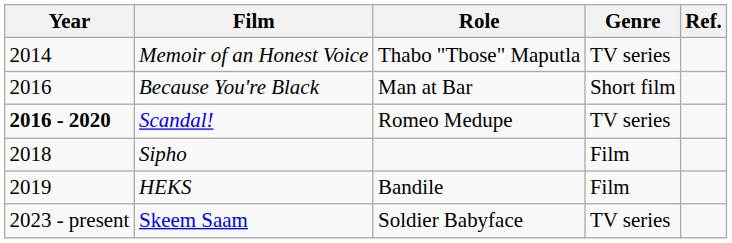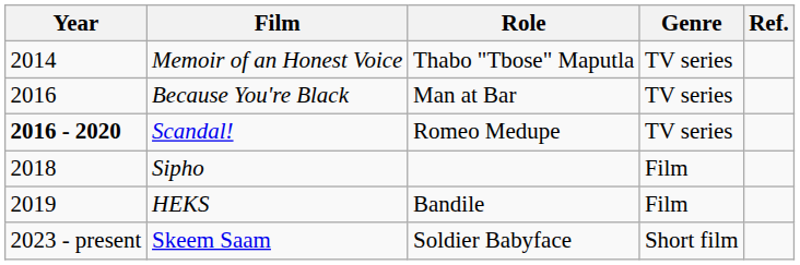Because You're Black | Genre: Short film -> TV series
Skeem Saam | Genre: TV series -> Short film
